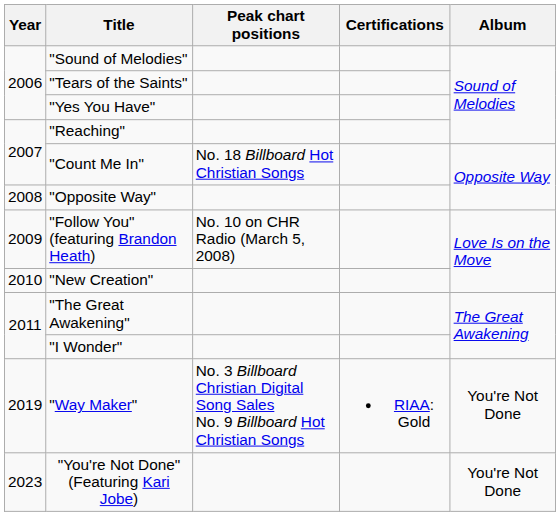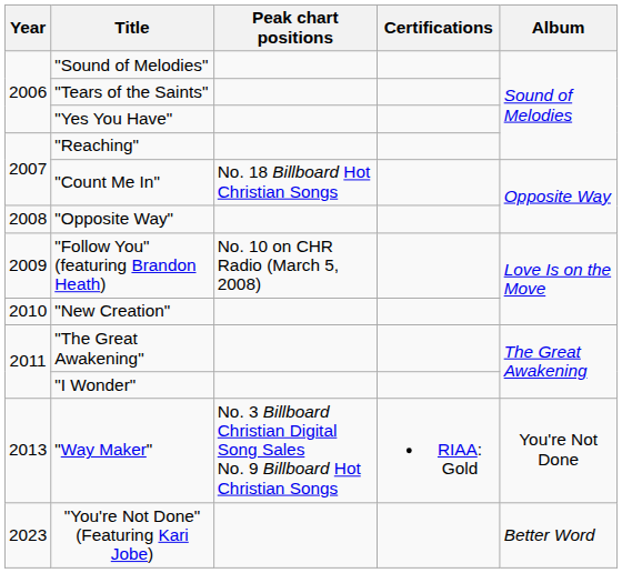"Way Maker" | Year: 2019 -> 2013
"You're Not Done" (Featuring Kari Jobe) | Album: You're Not Done -> Better Word
